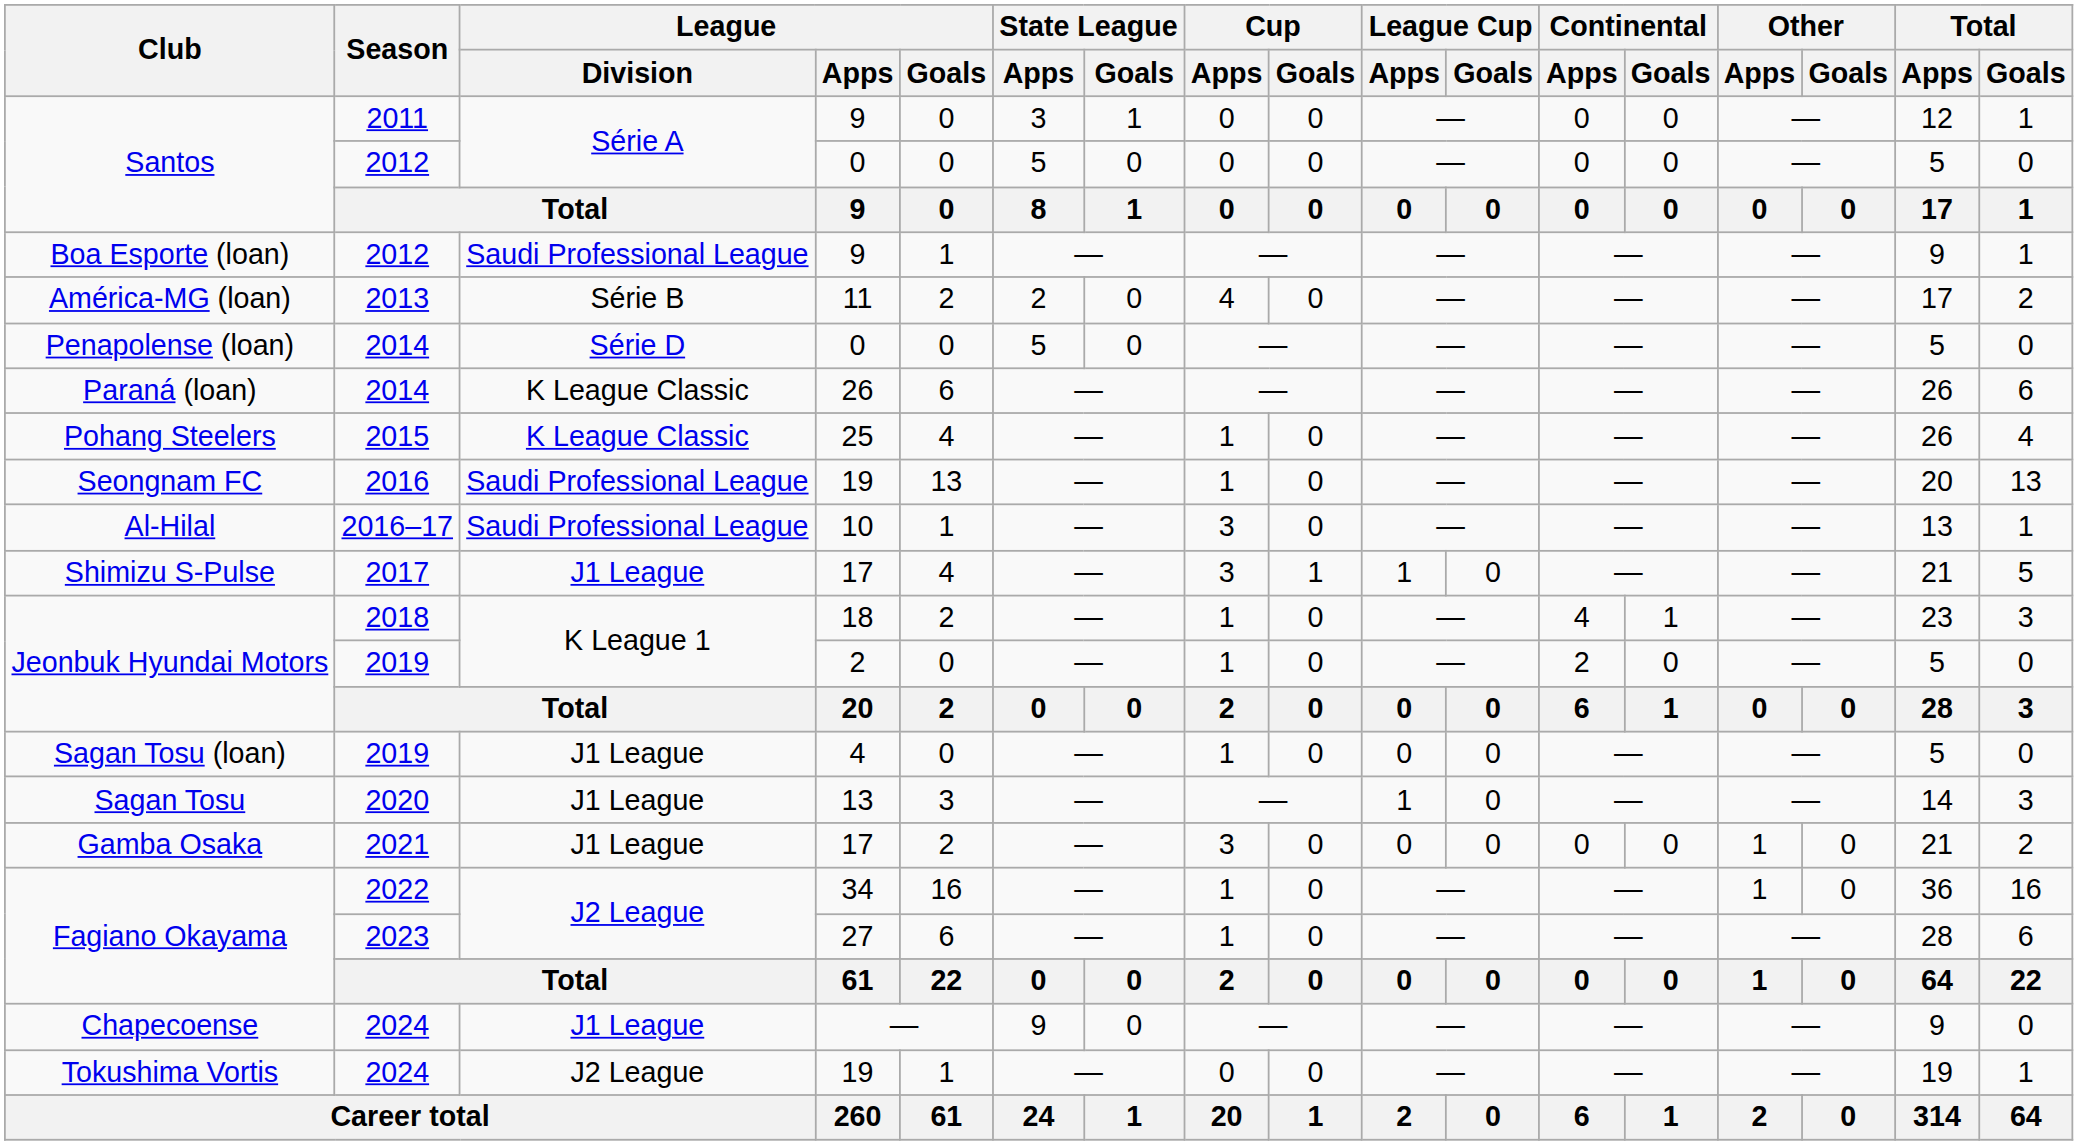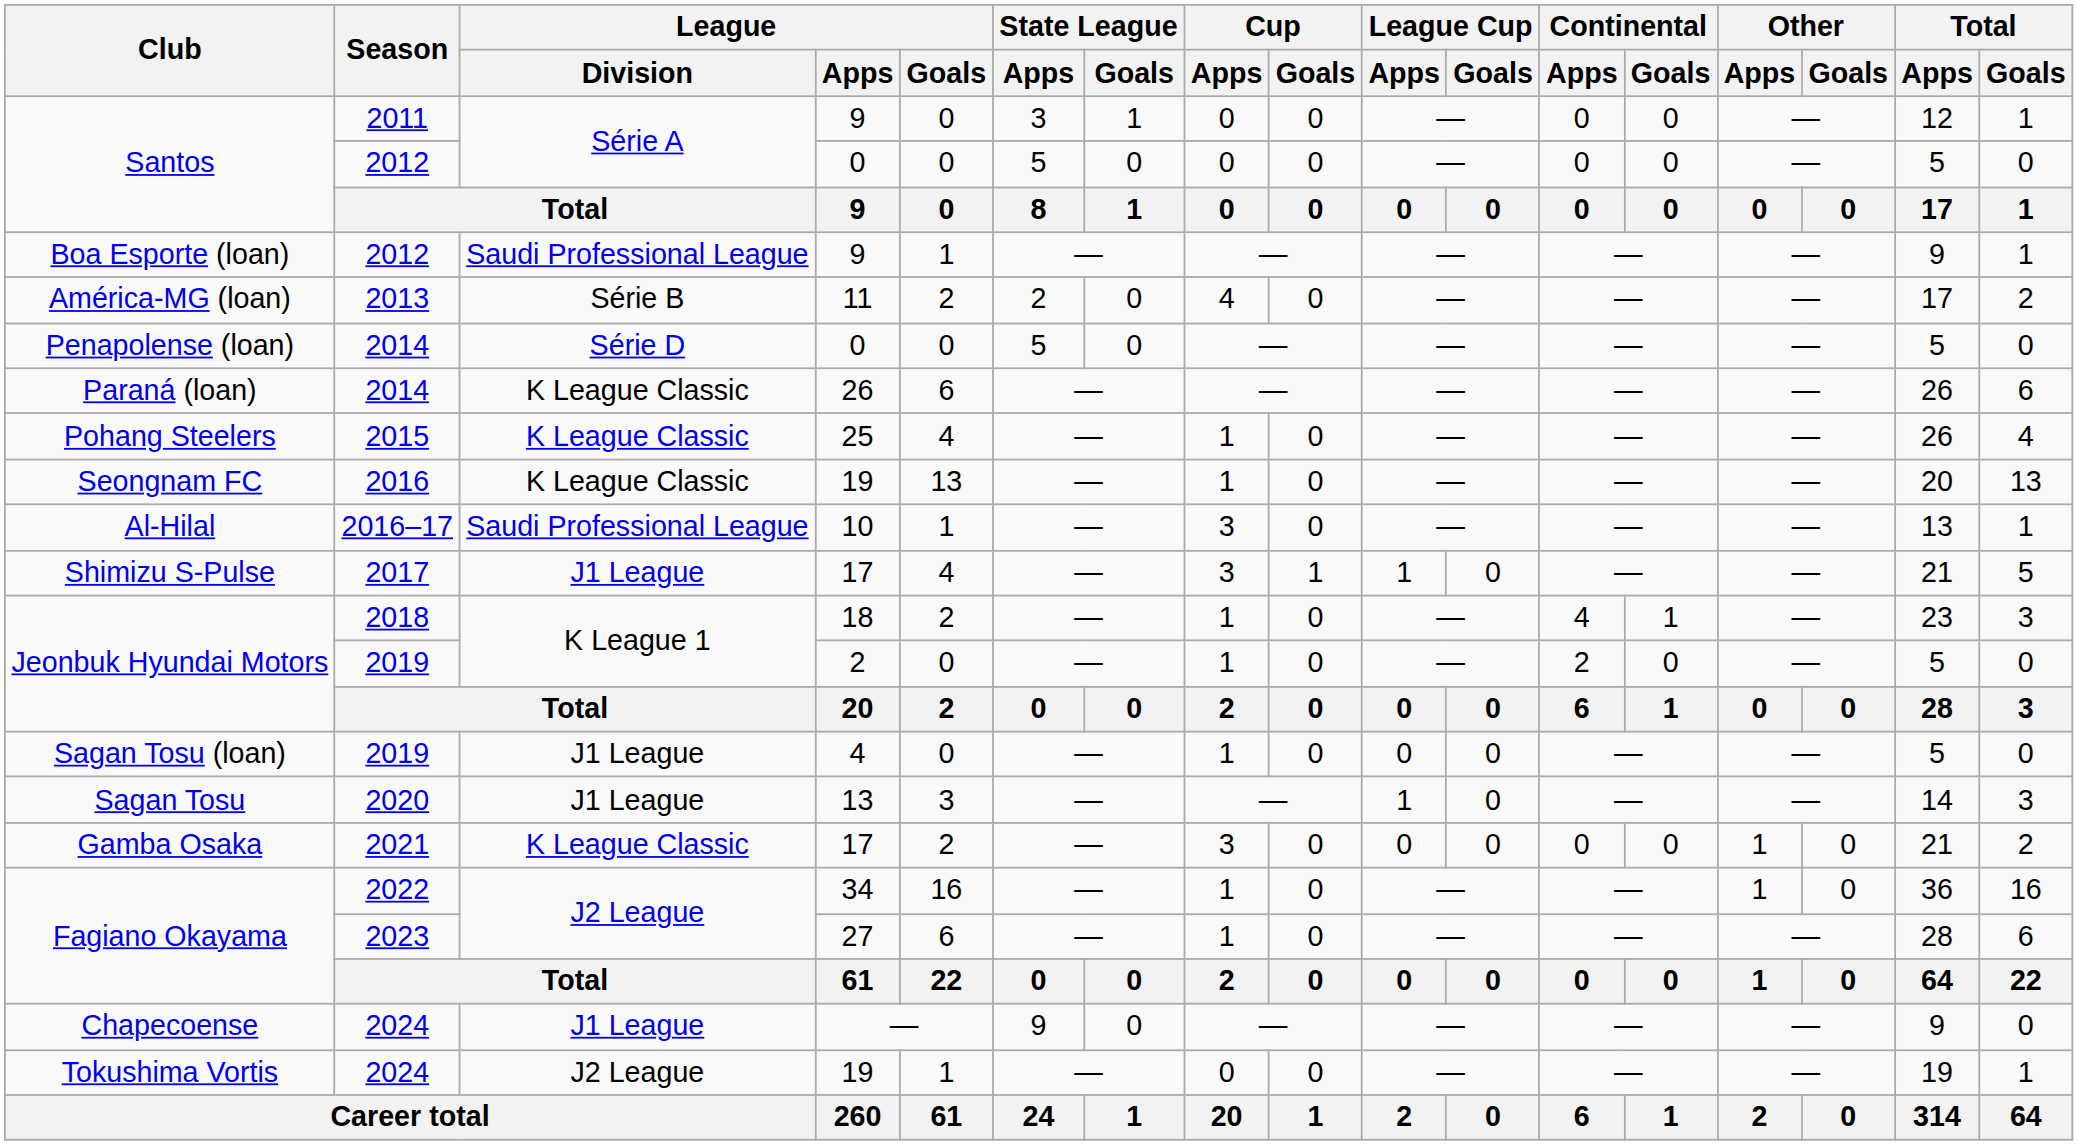Seongnam FC | League / Division: Saudi Professional League -> K League Classic
Gamba Osaka | League / Division: J1 League -> K League Classic
